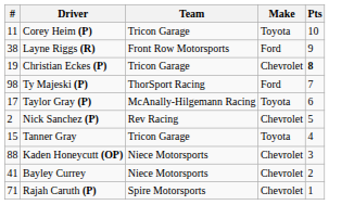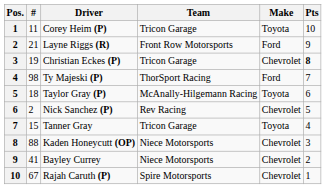+ column: Pos. | 1 | 2 | 3 | 4 | 5 | 6 | 7 | 8 | 9 | 10
Layne Riggs (R) | #: 38 -> 21
Taylor Gray (P) | #: 17 -> 18
Rajah Caruth (P) | #: 71 -> 67
